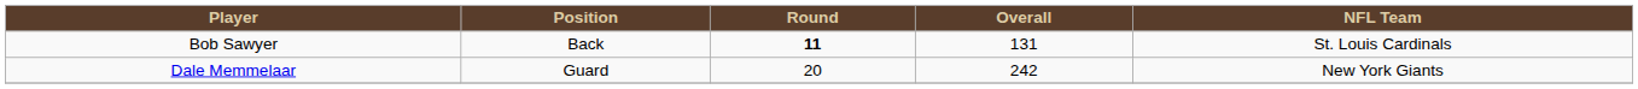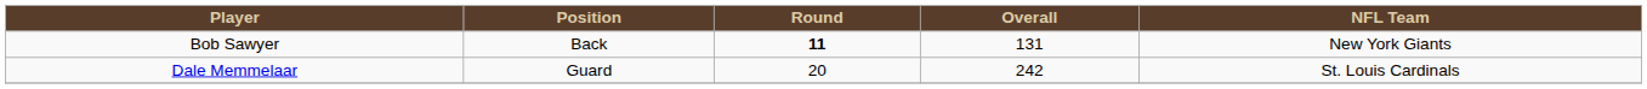Bob Sawyer | NFL Team: St. Louis Cardinals -> New York Giants
Dale Memmelaar | NFL Team: New York Giants -> St. Louis Cardinals
